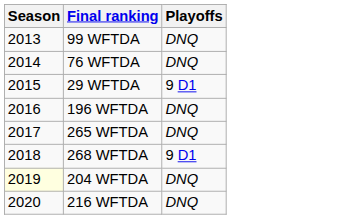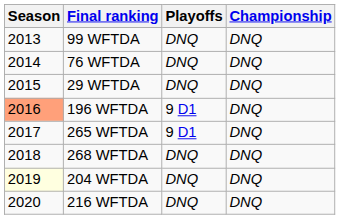+ column: Championship | DNQ | DNQ | DNQ | DNQ | DNQ | DNQ | DNQ | DNQ
29 WFTDA | Playoffs: 9 D1 -> DNQ
196 WFTDA | Season: no background -> lightsalmon background
196 WFTDA | Playoffs: DNQ -> 9 D1
265 WFTDA | Playoffs: DNQ -> 9 D1
268 WFTDA | Playoffs: 9 D1 -> DNQ
